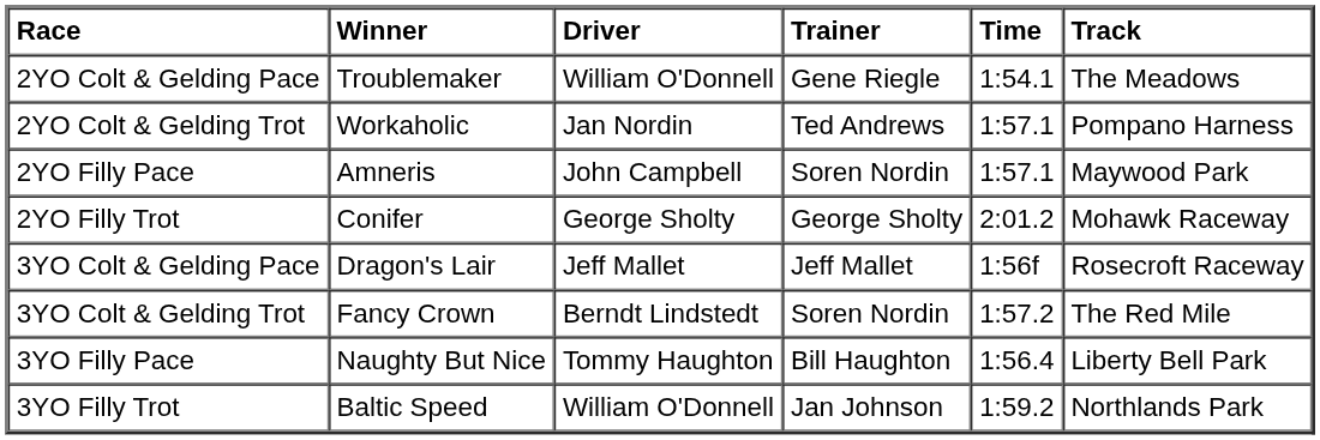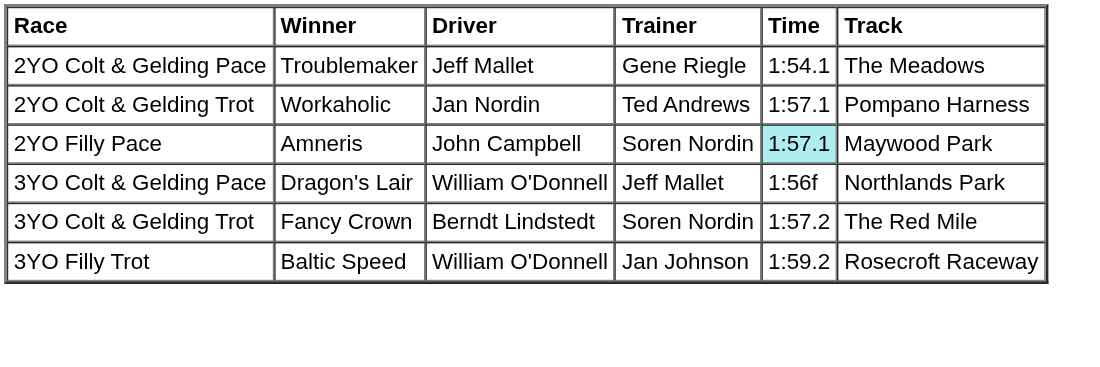2YO Colt & Gelding Pace | Driver: William O'Donnell -> Jeff Mallet
2YO Filly Pace | Time: no background -> paleturquoise background
- row: 2YO Filly Trot | Conifer | George Sholty | George Sholty | 2:01.2 | Mohawk Raceway
3YO Colt & Gelding Pace | Driver: Jeff Mallet -> William O'Donnell
3YO Colt & Gelding Pace | Track: Rosecroft Raceway -> Northlands Park
- row: 3YO Filly Pace | Naughty But Nice | Tommy Haughton | Bill Haughton | 1:56.4 | Liberty Bell Park
3YO Filly Trot | Track: Northlands Park -> Rosecroft Raceway
